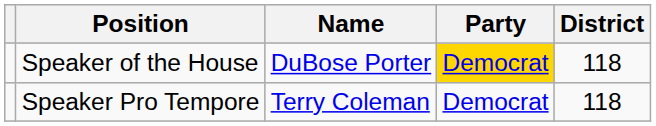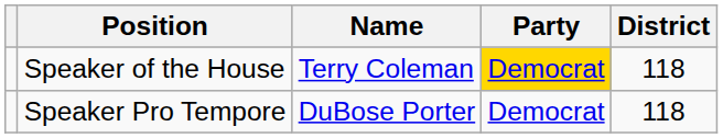Speaker of the House | Name: DuBose Porter -> Terry Coleman
Speaker Pro Tempore | Name: Terry Coleman -> DuBose Porter
